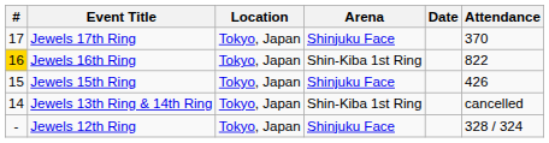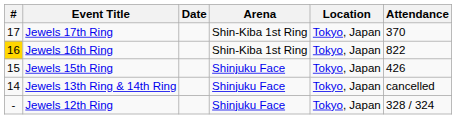columns swapped: Date <-> Location
Jewels 17th Ring | Arena: Shinjuku Face -> Shin-Kiba 1st Ring
Jewels 13th Ring & 14th Ring | Arena: Shin-Kiba 1st Ring -> Shinjuku Face
